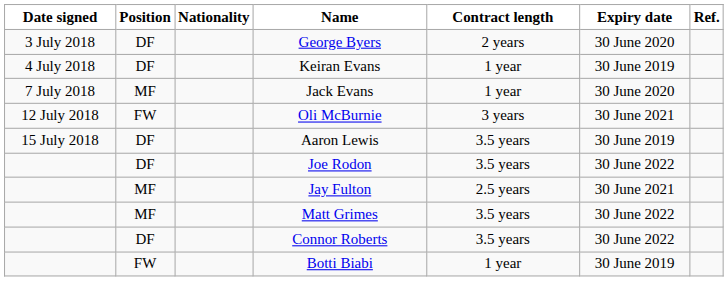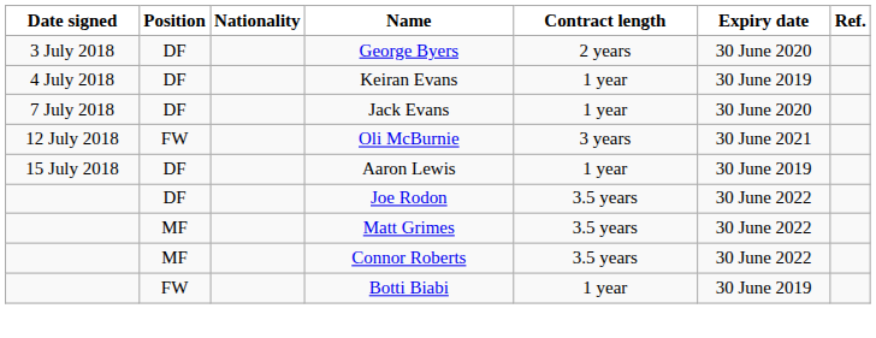Jack Evans | Position: MF -> DF
Aaron Lewis | Contract length: 3.5 years -> 1 year
- row: MF | Jay Fulton | 2.5 years | 30 June 2021
Connor Roberts | Position: DF -> MF
